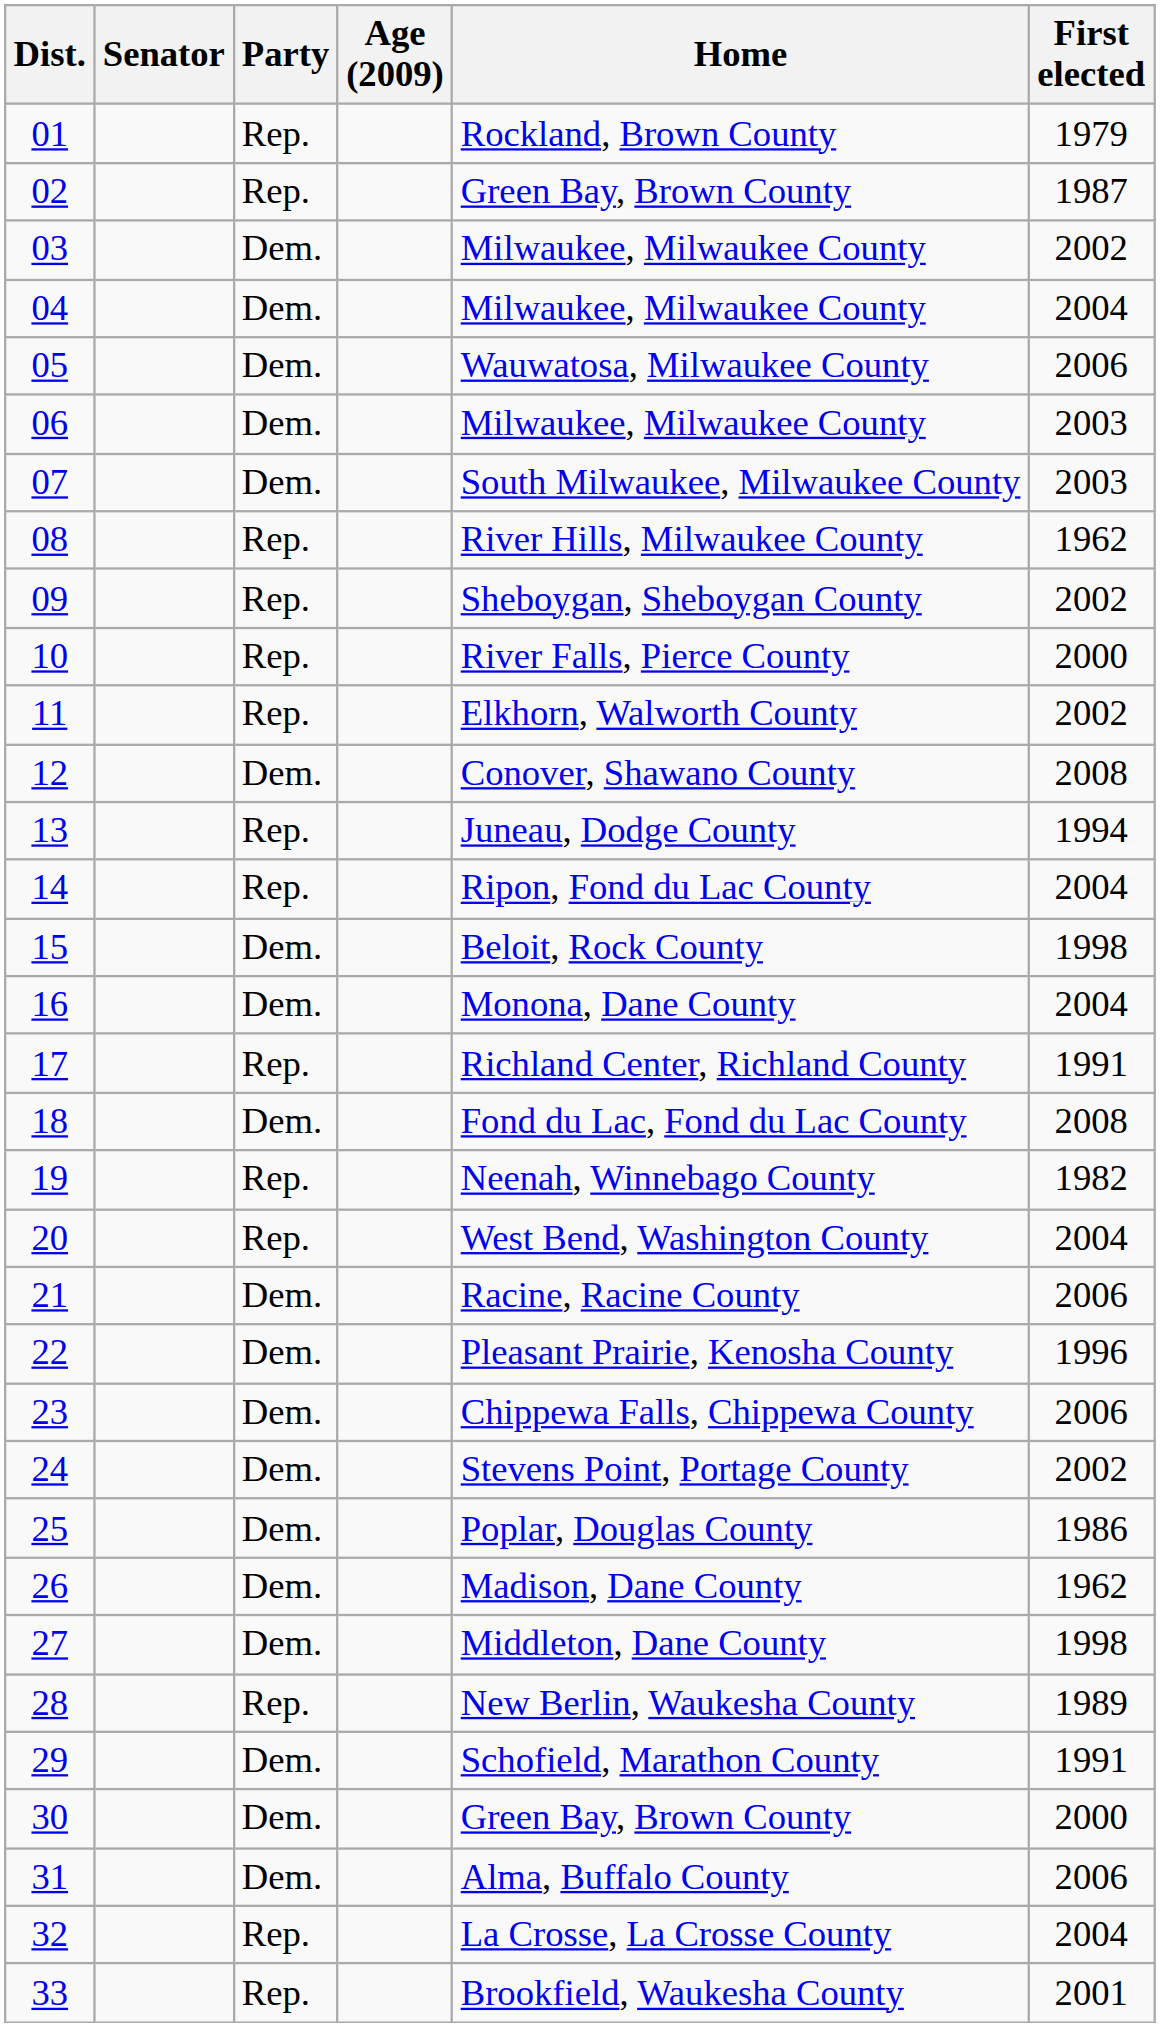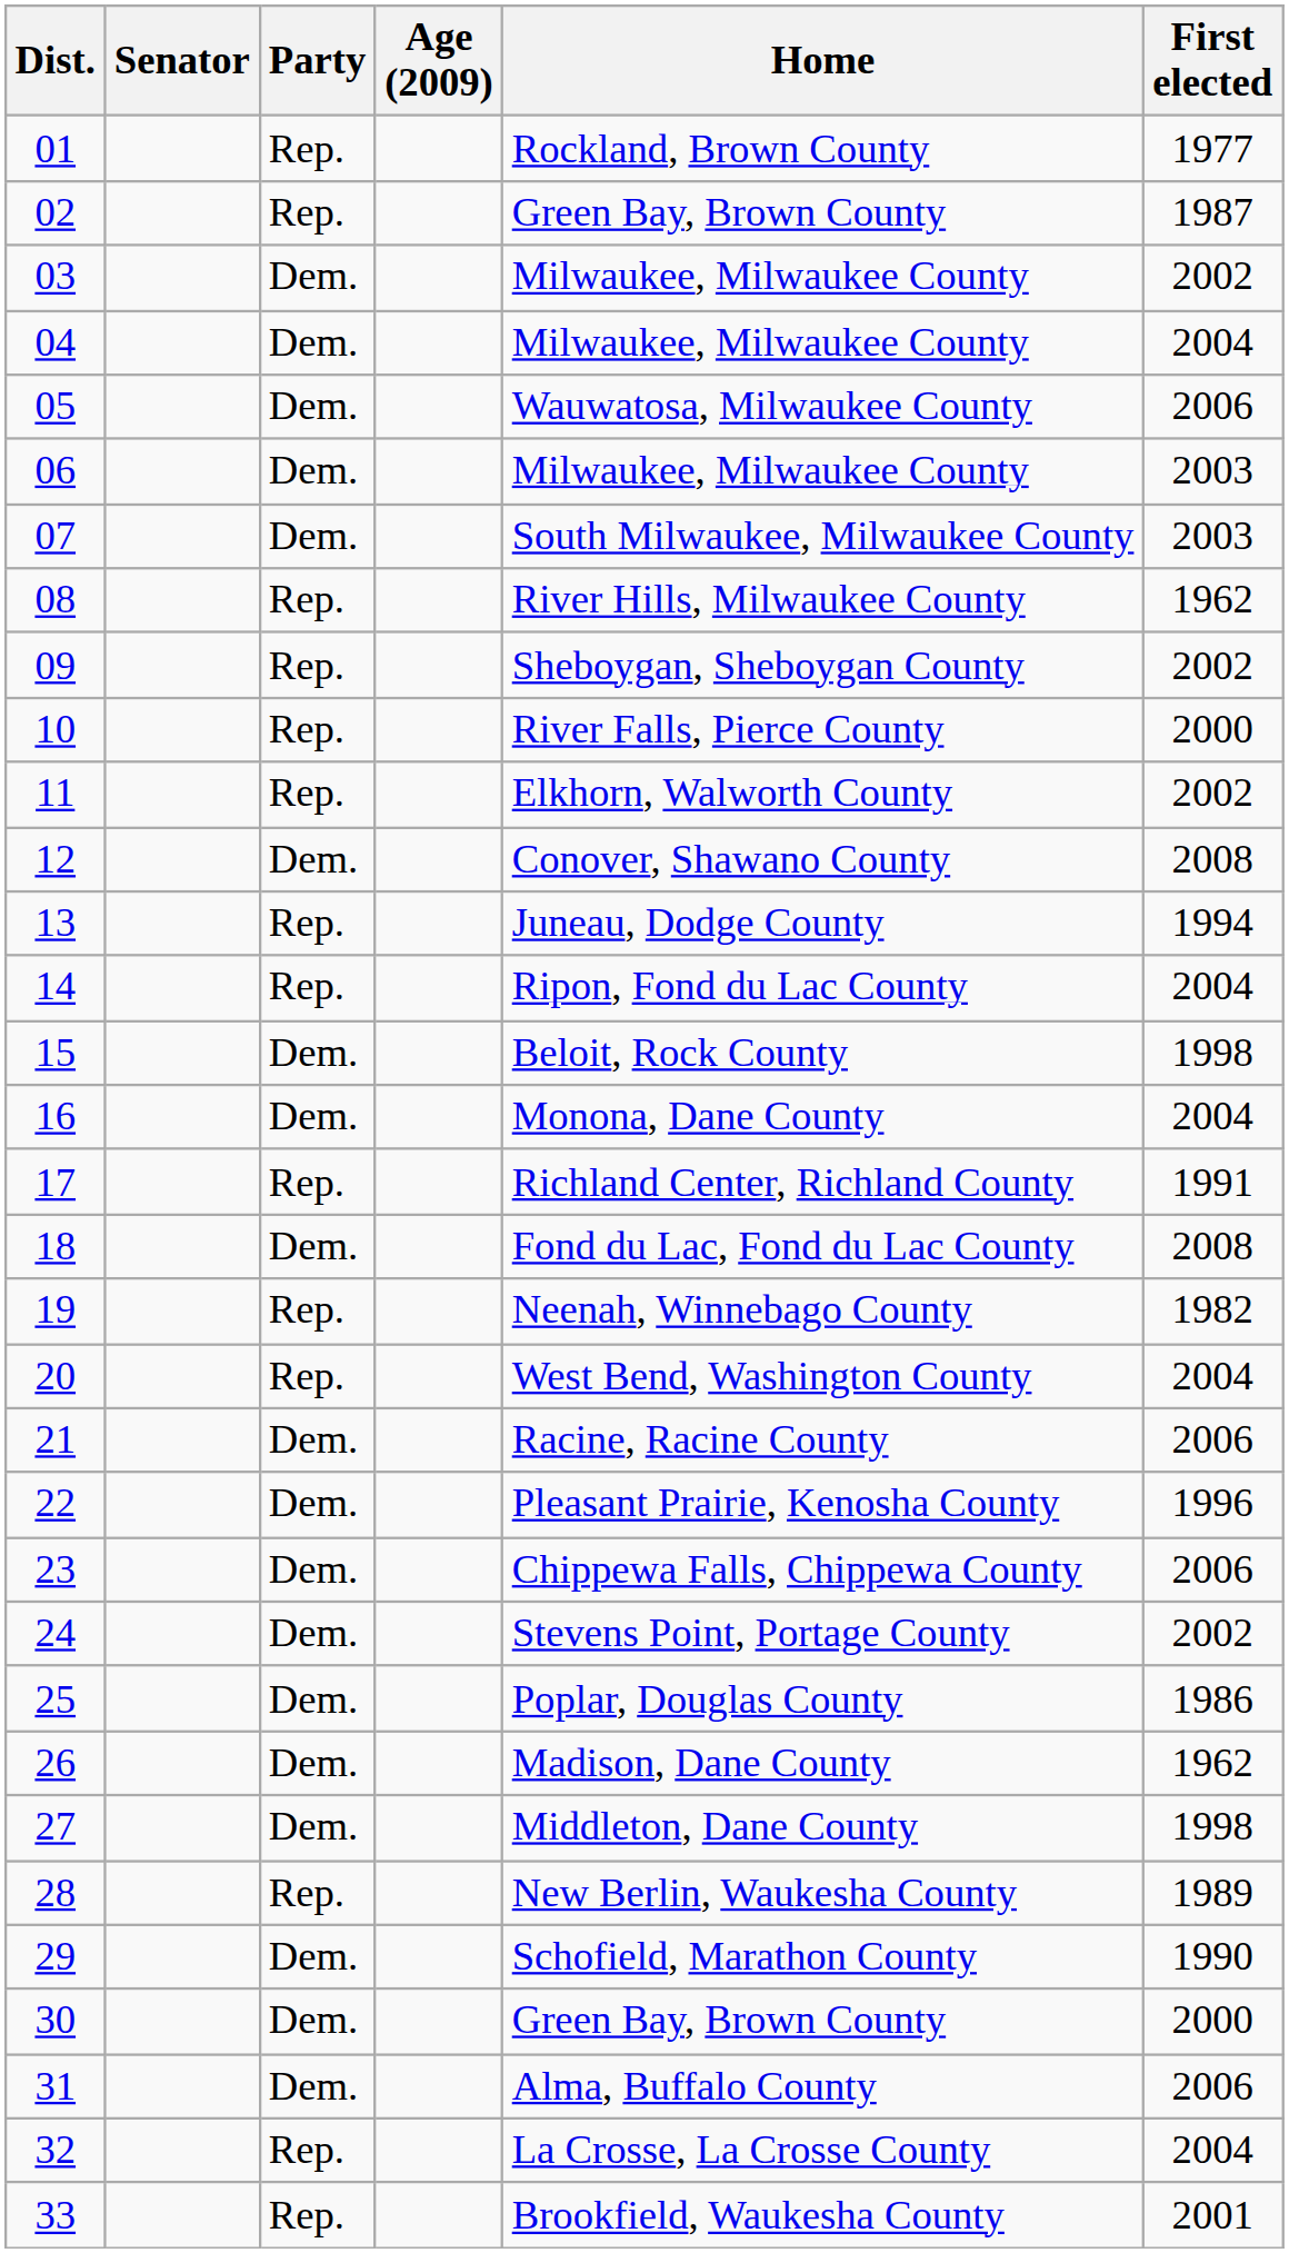01 | First elected: 1979 -> 1977
29 | First elected: 1991 -> 1990
